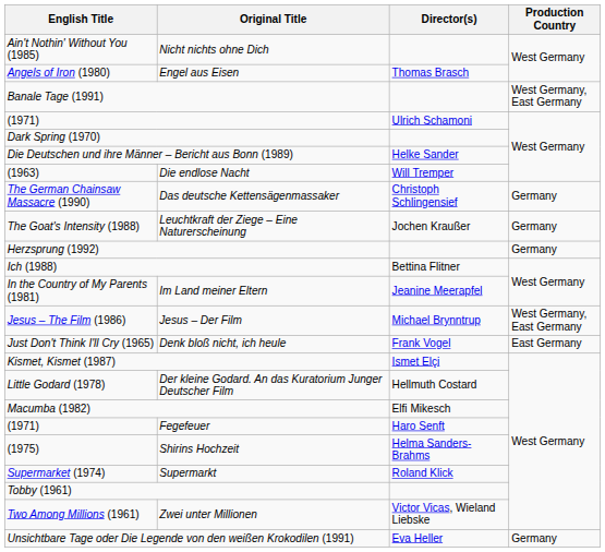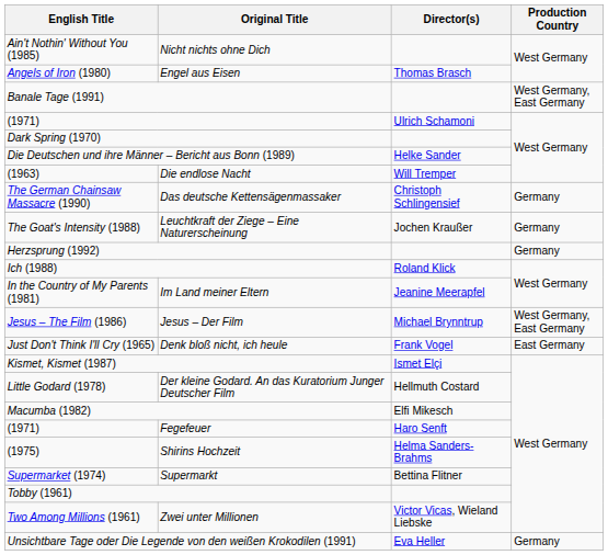Ich (1988) | Director(s): Bettina Flitner -> Roland Klick
Supermarkt | Director(s): Roland Klick -> Bettina Flitner
